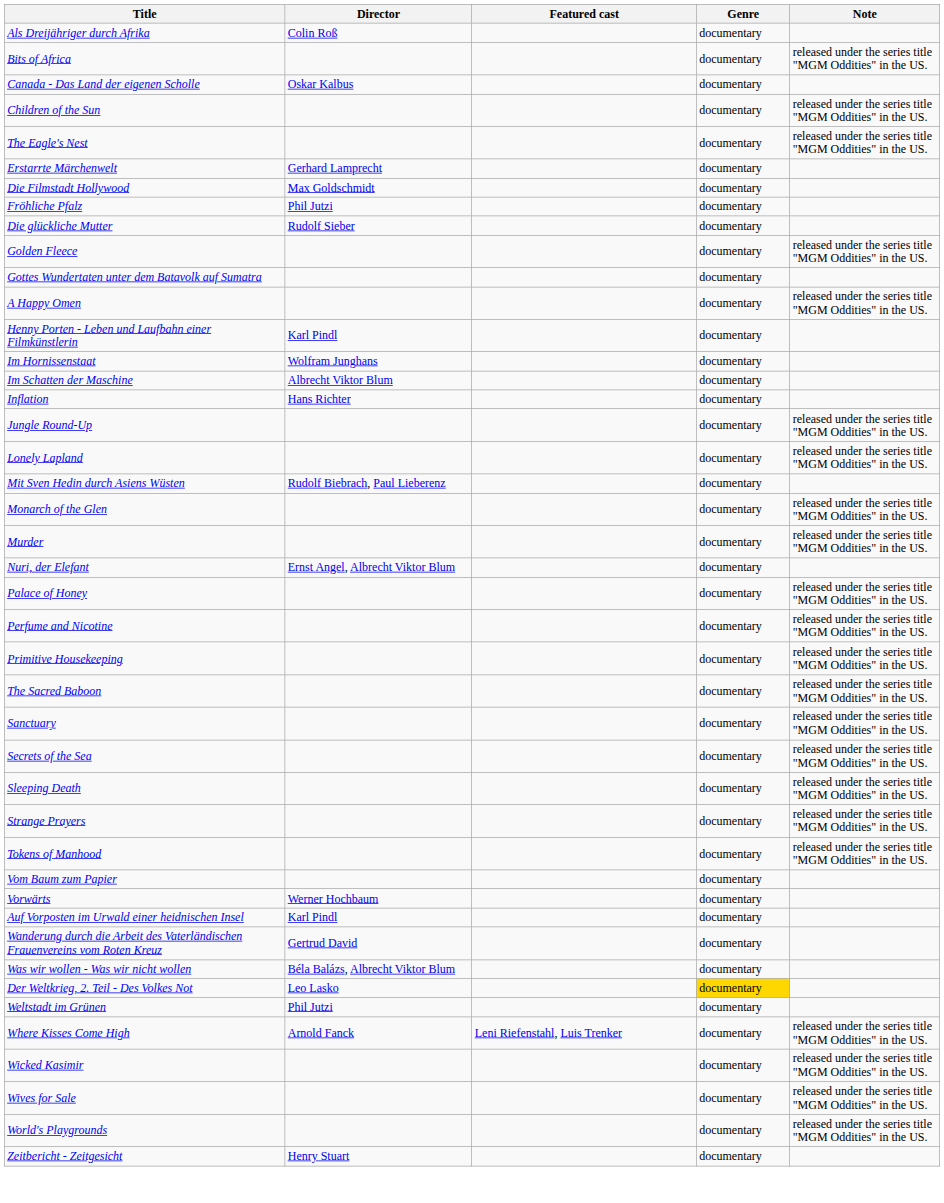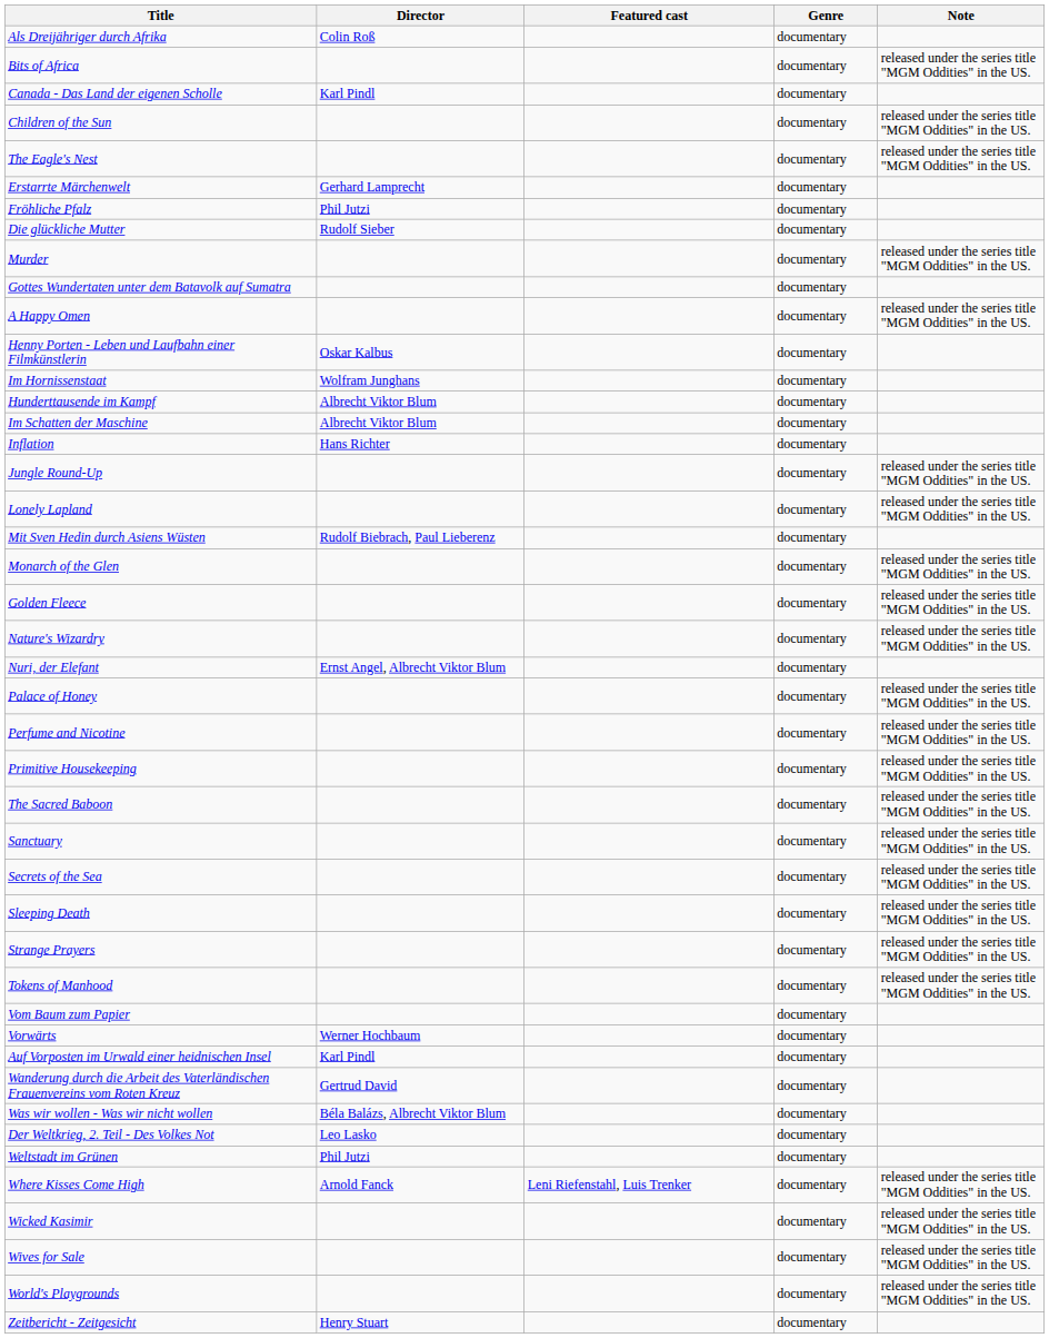Canada - Das Land der eigenen Scholle | Director: Oskar Kalbus -> Karl Pindl
- row: Die Filmstadt Hollywood | Max Goldschmidt | documentary
rows swapped: Golden Fleece <-> Murder
Henny Porten - Leben und Laufbahn einer Filmkünstlerin | Director: Karl Pindl -> Oskar Kalbus
+ row: Hunderttausende im Kampf | Albrecht Viktor Blum | documentary
+ row: Nature's Wizardry | documentary | released under the series title "MGM Oddities" in the US.
Der Weltkrieg, 2. Teil - Des Volkes Not | Genre: gold background -> no background
